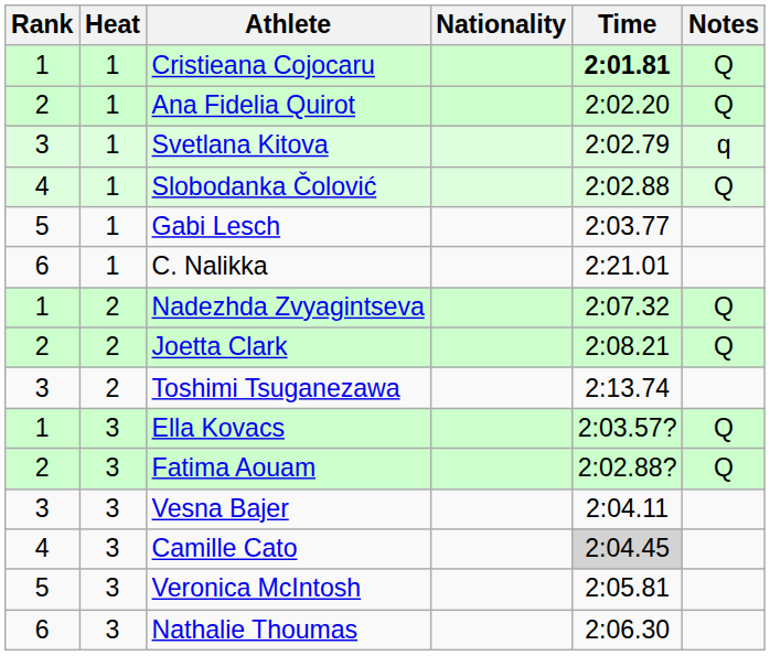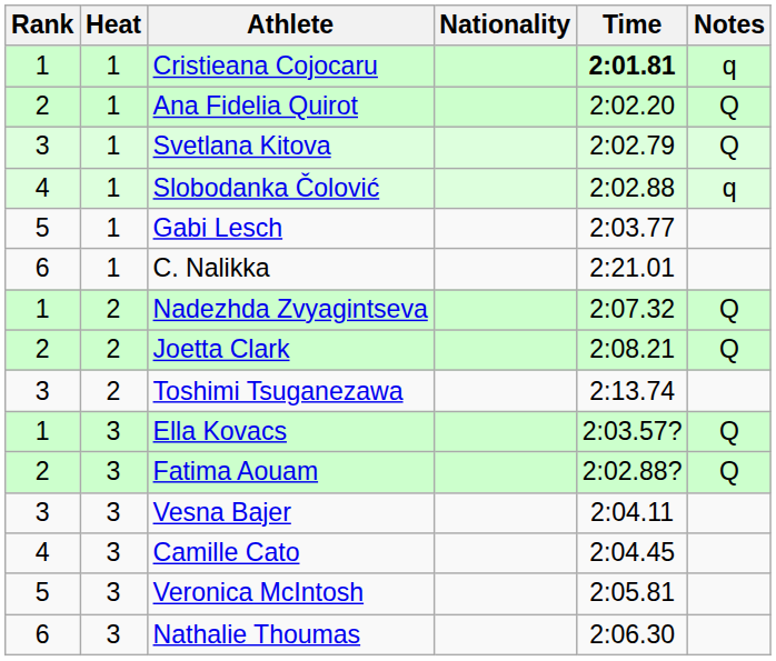Cristieana Cojocaru | Notes: Q -> q
Svetlana Kitova | Notes: q -> Q
Slobodanka Čolović | Notes: Q -> q
Camille Cato | Time: lightgrey background -> no background
